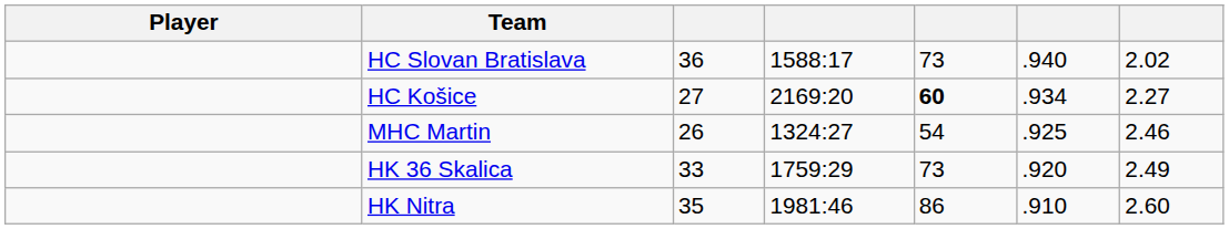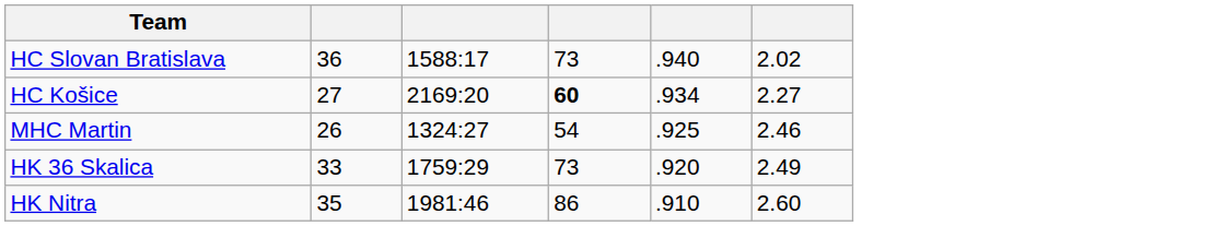- column: Player
